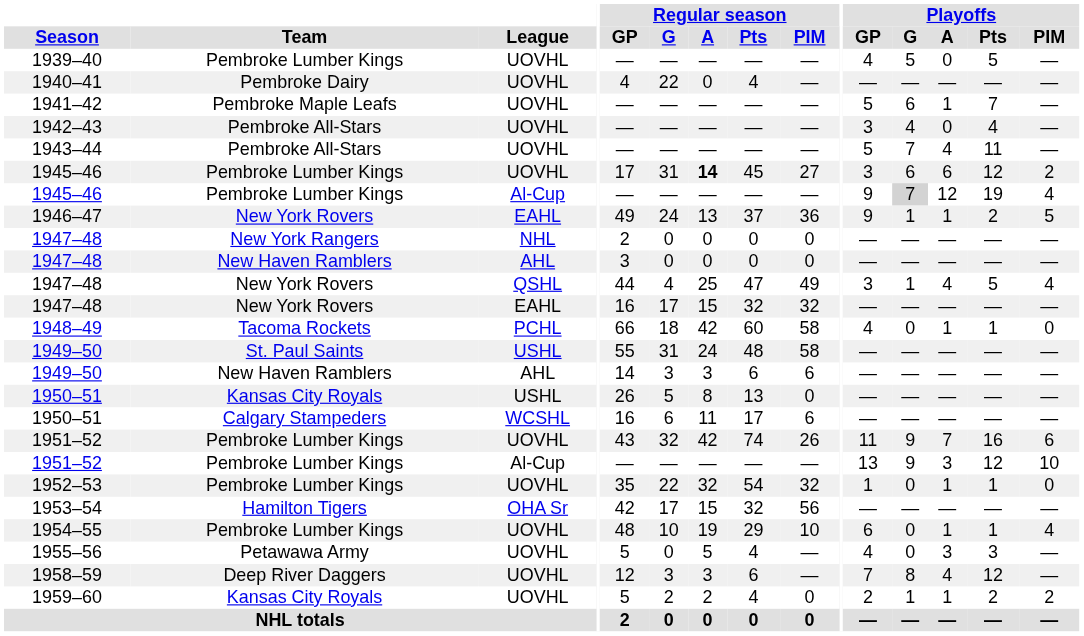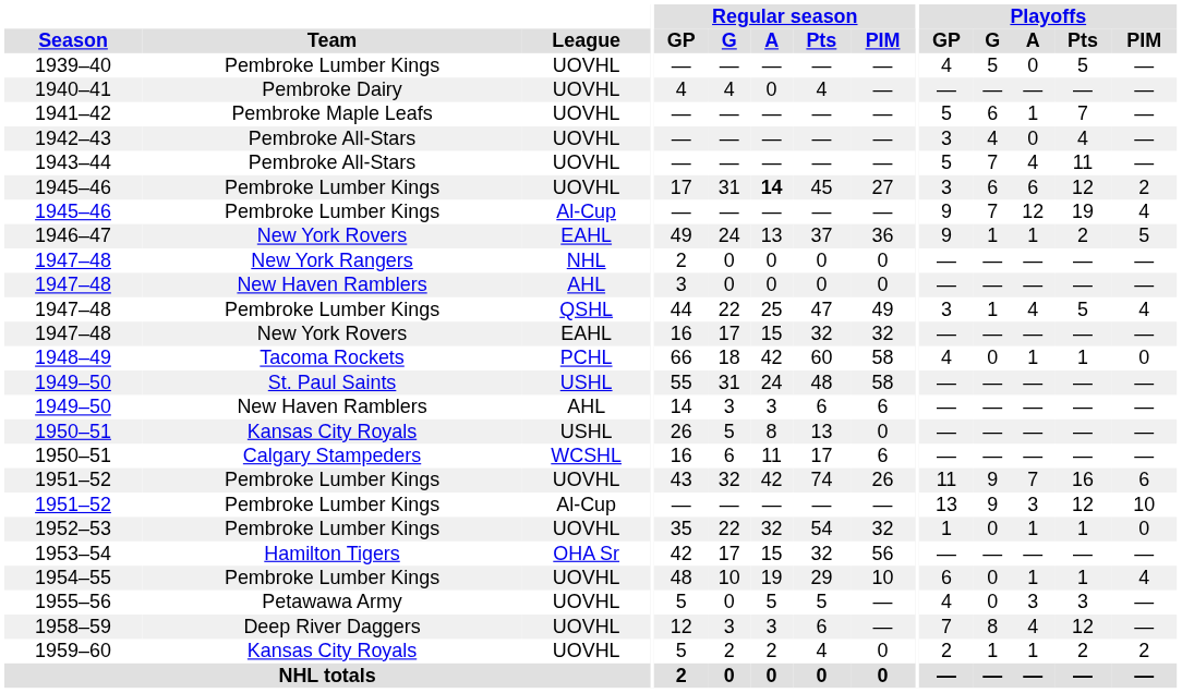1940–41 | Regular season / G: 22 -> 4
1945–46 / Al-Cup | Playoffs / G: lightgrey background -> no background
1947–48 / QSHL | Team: New York Rovers -> Pembroke Lumber Kings
1947–48 / QSHL | Regular season / G: 4 -> 22
1955–56 | Regular season / Pts: 4 -> 5
